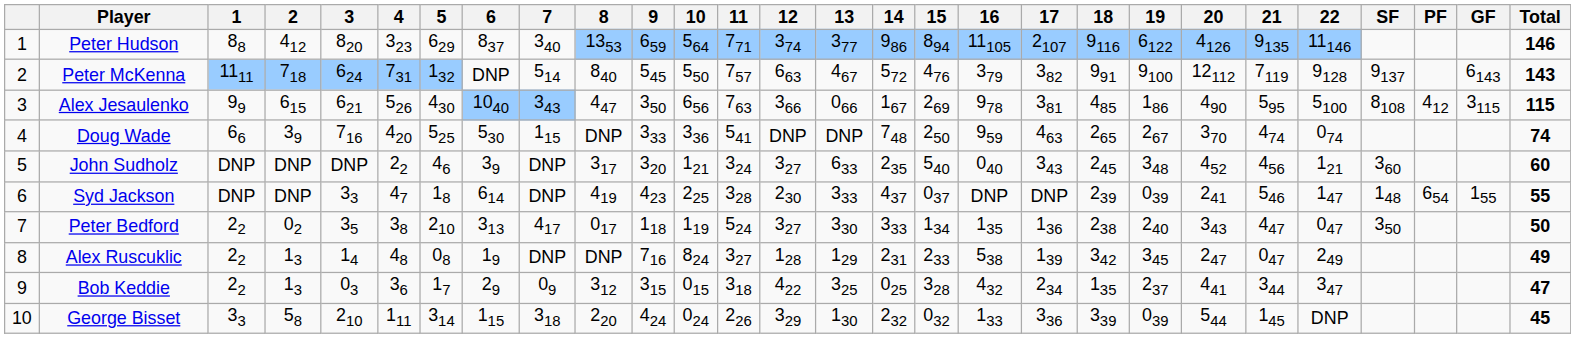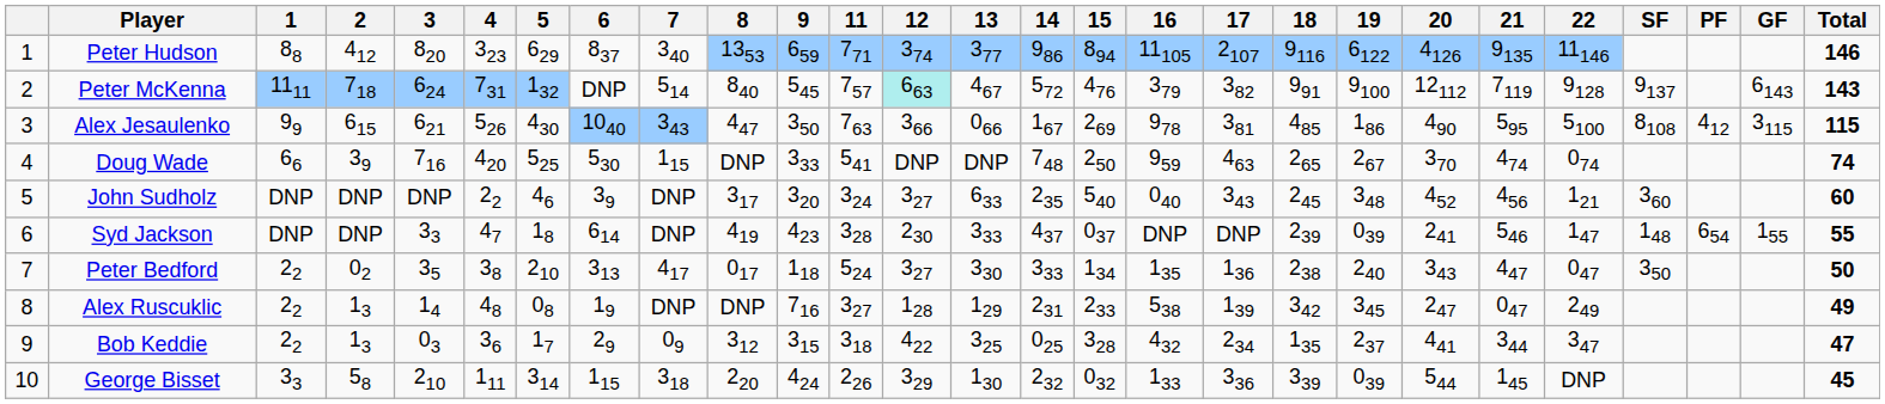- column: 10 | 564 | 550 | 656 | 336 | 121 | 225 | 119 | 824 | 015 | 024
Peter McKenna | 12: no background -> paleturquoise background
